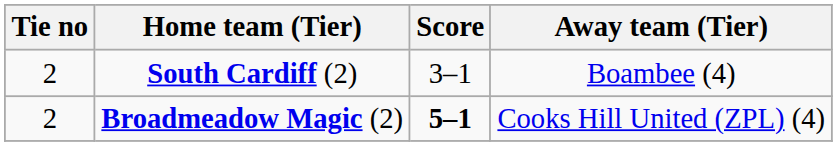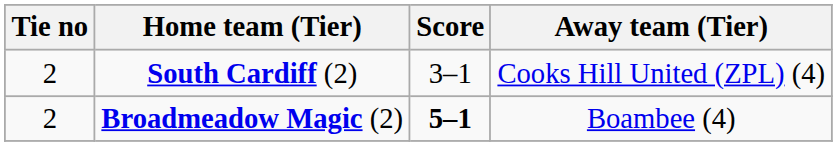South Cardiff (2) | Away team (Tier): Boambee (4) -> Cooks Hill United (ZPL) (4)
Broadmeadow Magic (2) | Away team (Tier): Cooks Hill United (ZPL) (4) -> Boambee (4)
